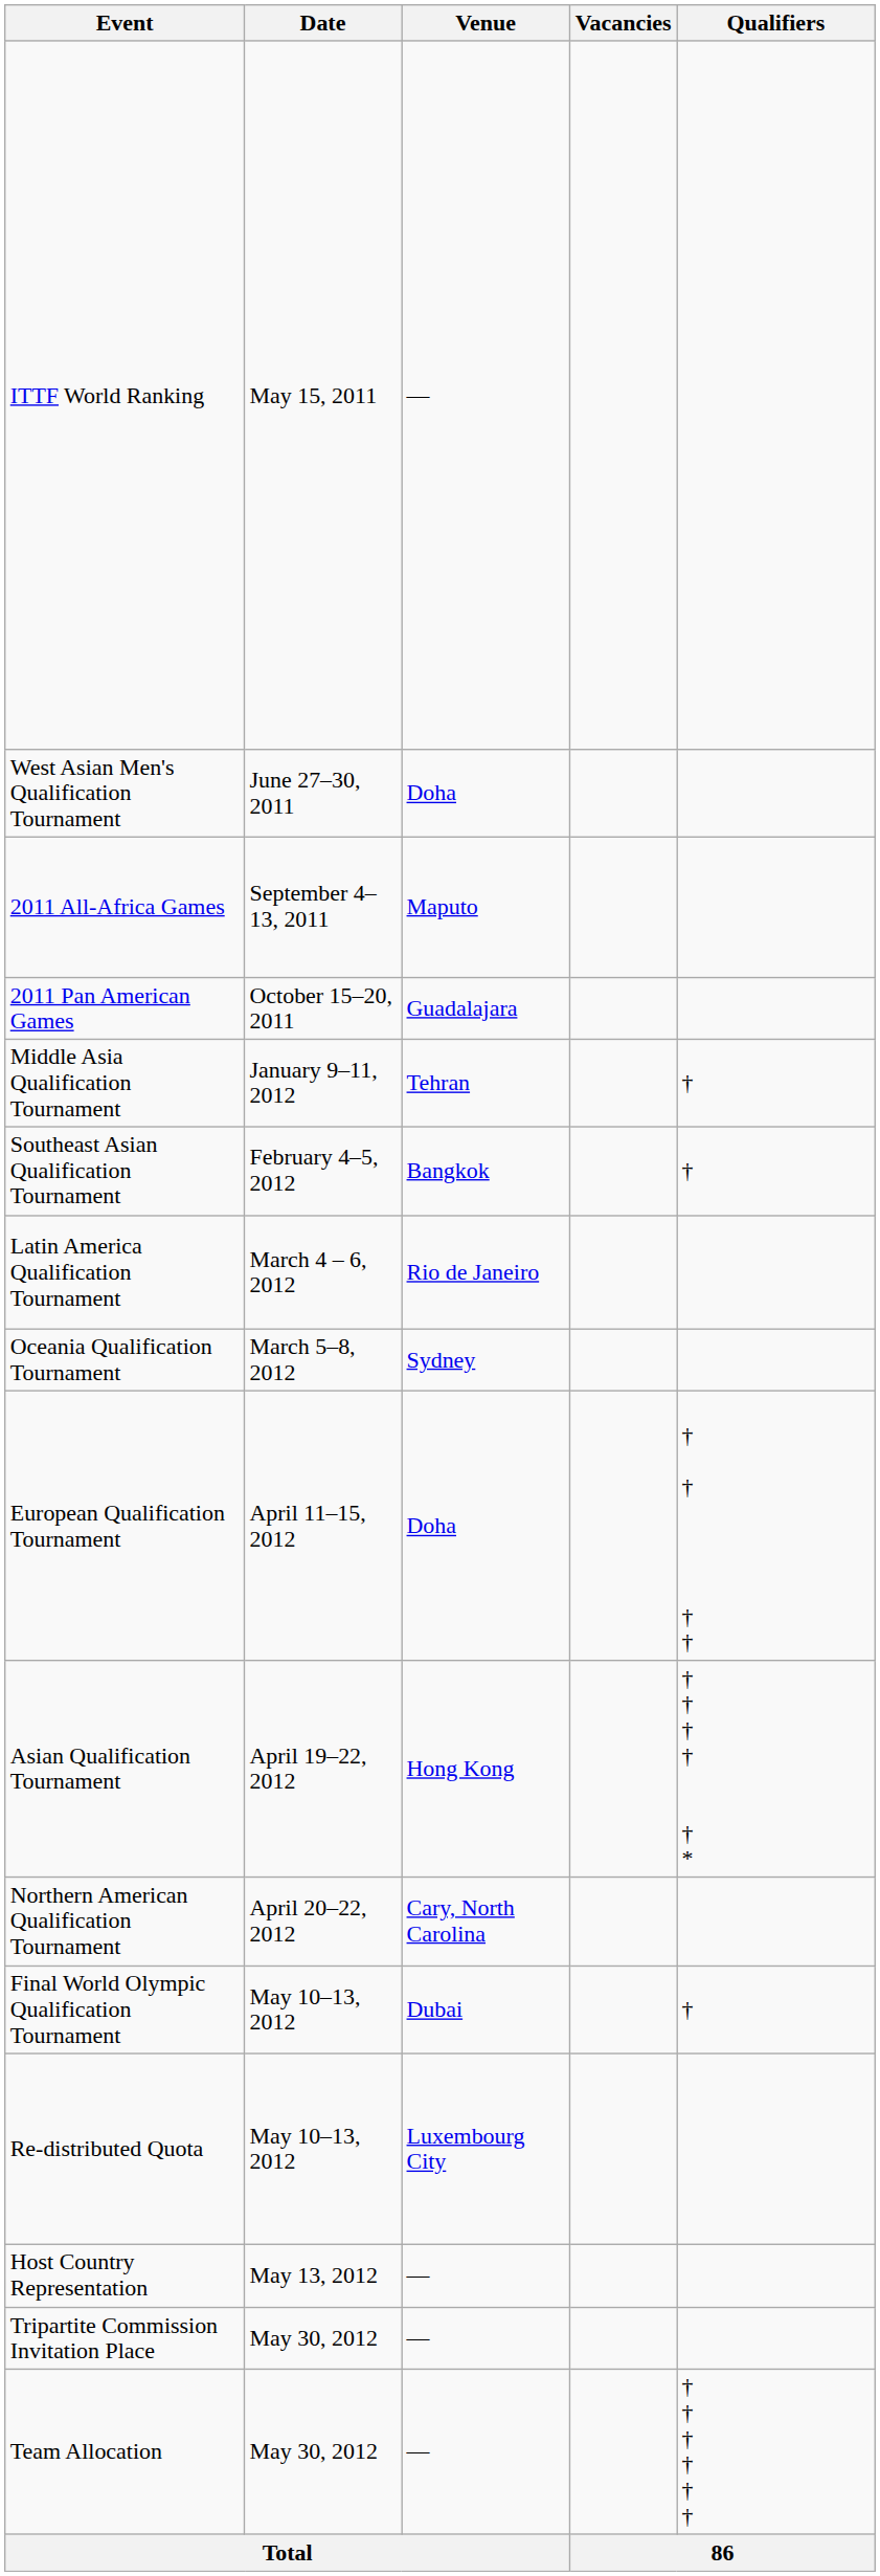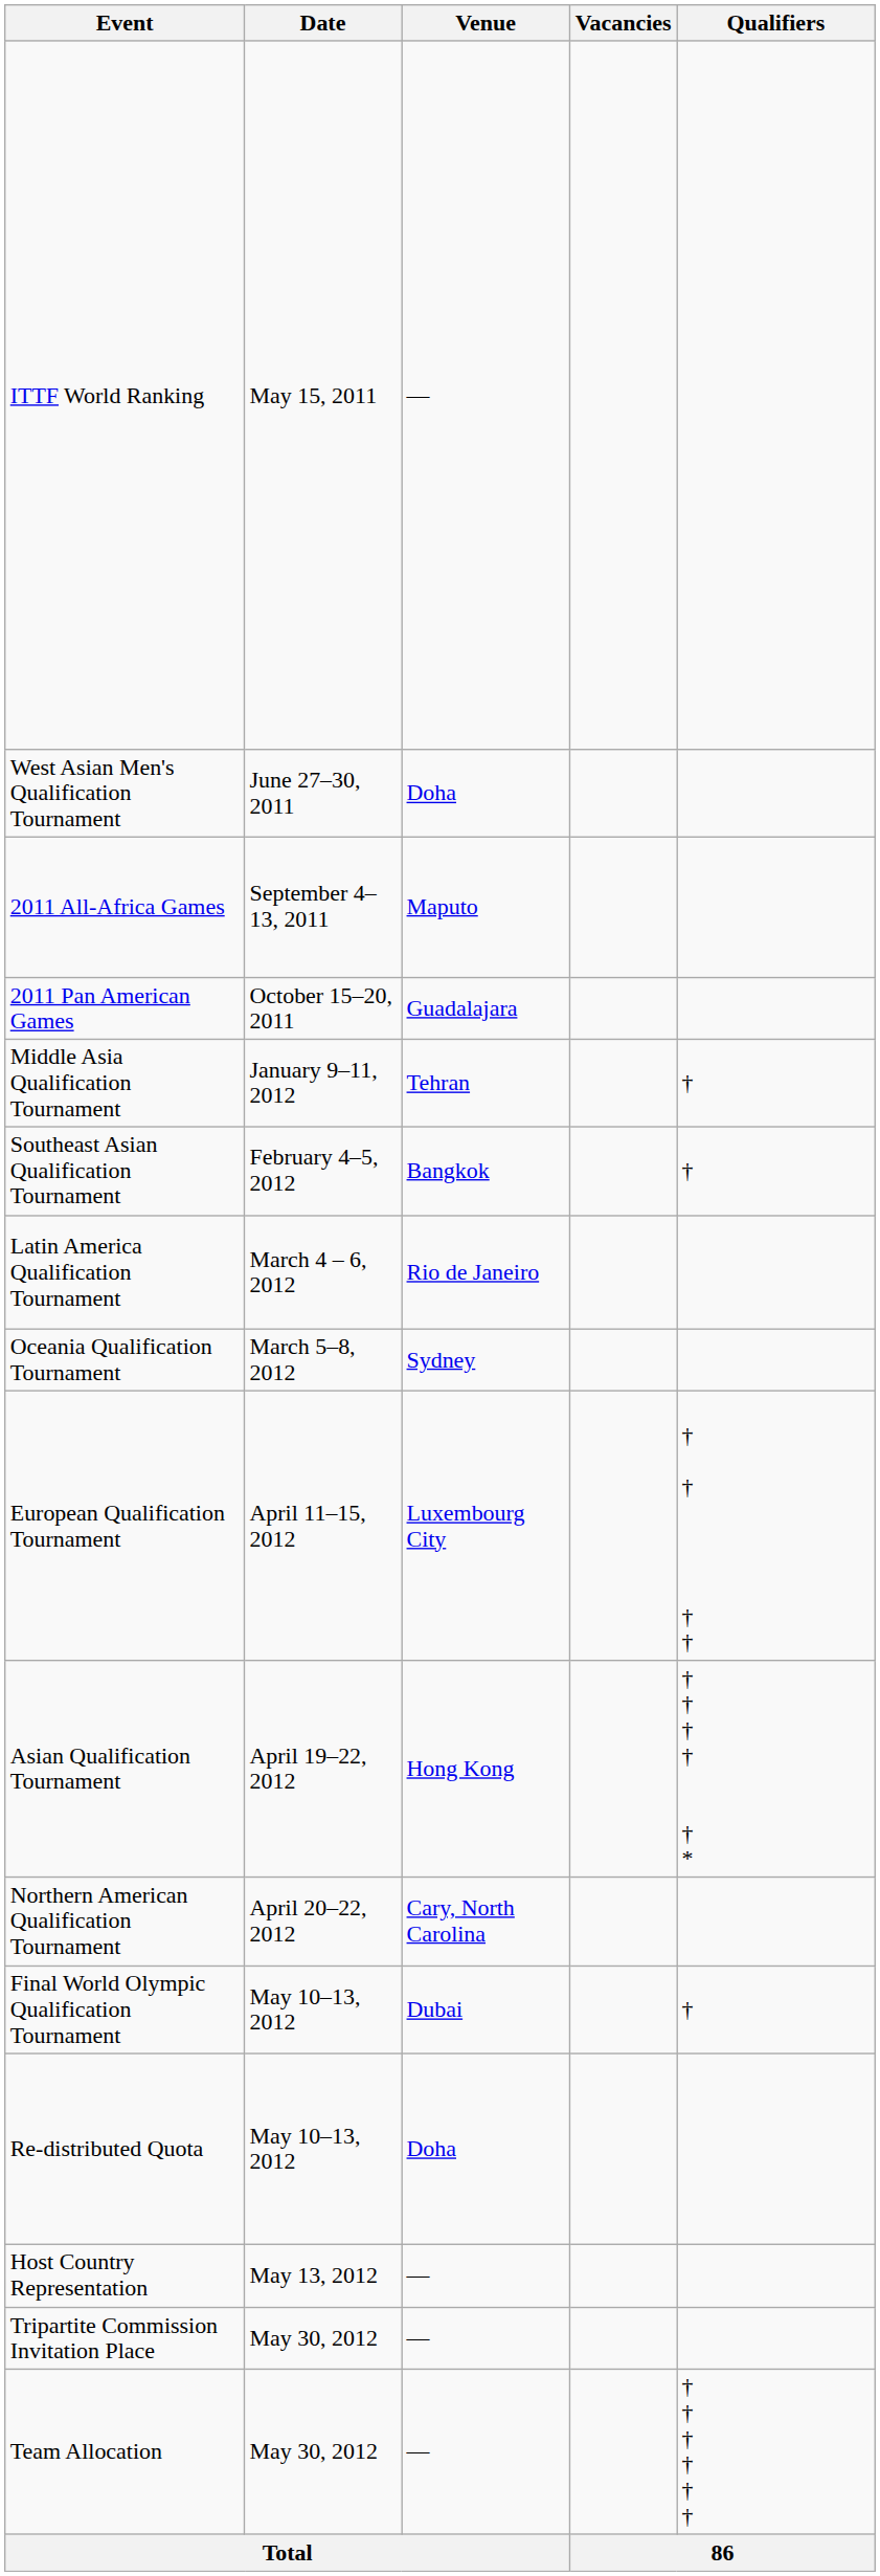European Qualification Tournament | Venue: Doha -> Luxembourg City
Re-distributed Quota | Venue: Luxembourg City -> Doha
